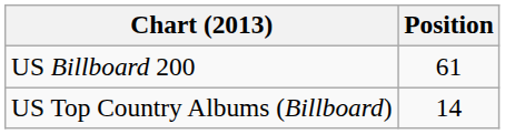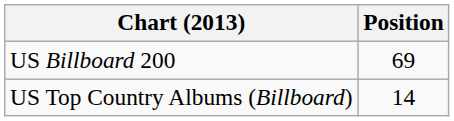US Billboard 200 | Position: 61 -> 69
